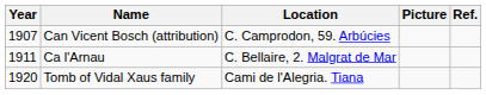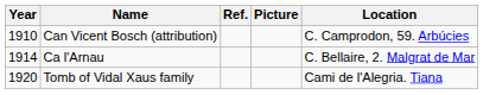columns swapped: Location <-> Ref.
Can Vicent Bosch (attribution) | Year: 1907 -> 1910
Ca l'Arnau | Year: 1911 -> 1914
